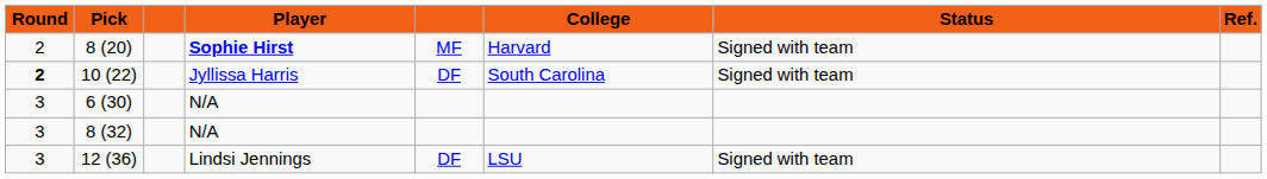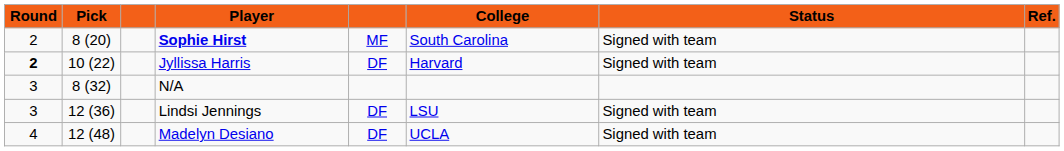8 (20) | College: Harvard -> South Carolina
10 (22) | College: South Carolina -> Harvard
- row: 3 | 6 (30) | N/A
+ row: 4 | 12 (48) | Madelyn Desiano | DF | UCLA | Signed with team
